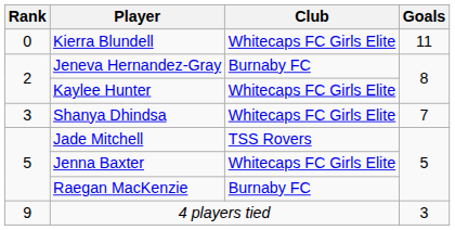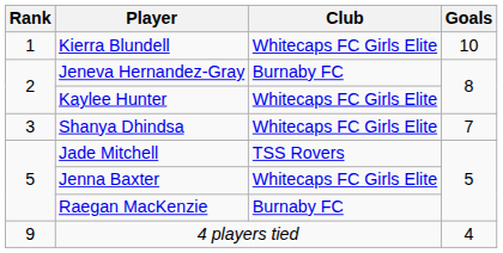Kierra Blundell | Rank: 0 -> 1
Kierra Blundell | Goals: 11 -> 10
4 players tied | Goals: 3 -> 4
